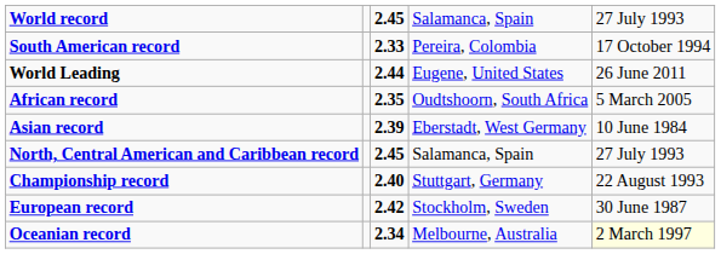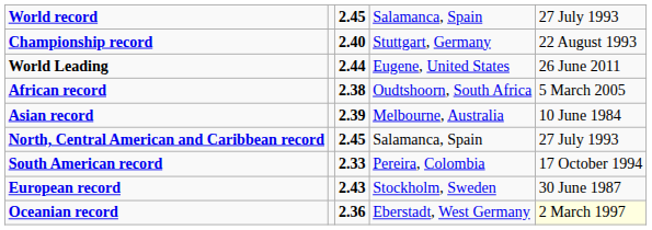rows swapped: Championship record <-> South American record
African record | column 3: 2.35 -> 2.38
Asian record | column 4: Eberstadt, West Germany -> Melbourne, Australia
European record | column 3: 2.42 -> 2.43
Oceanian record | column 3: 2.34 -> 2.36
Oceanian record | column 4: Melbourne, Australia -> Eberstadt, West Germany
